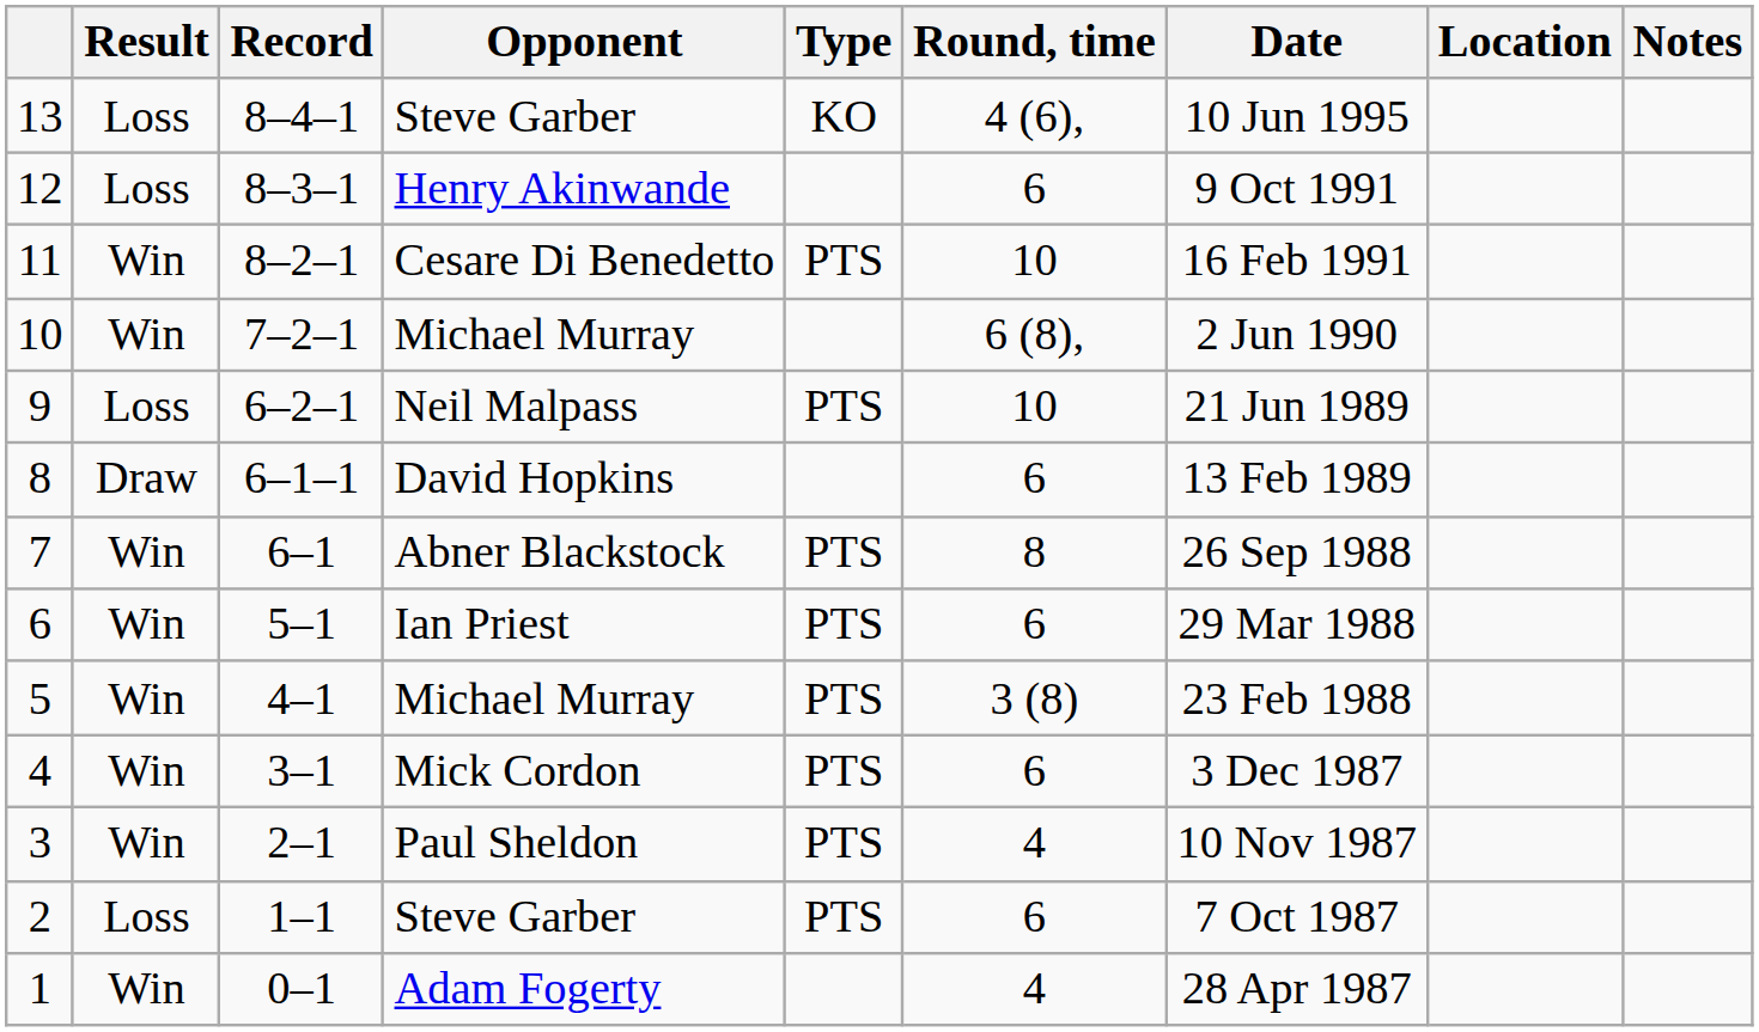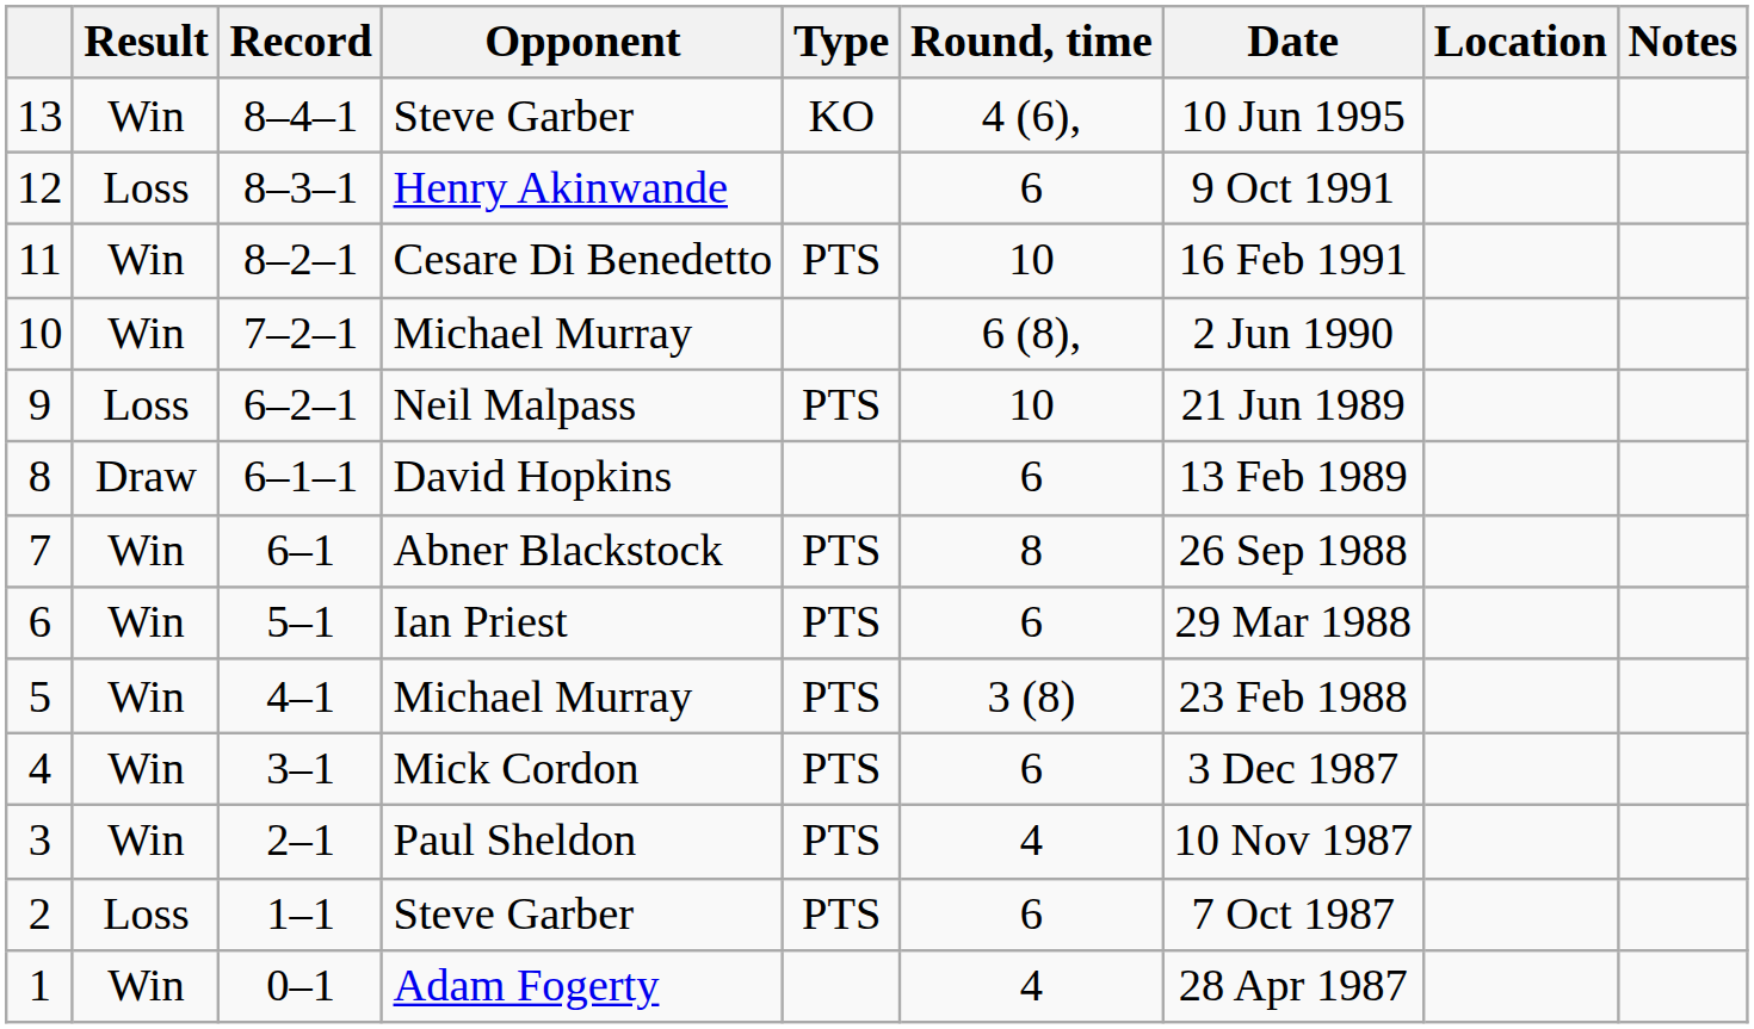13 | Result: Loss -> Win
